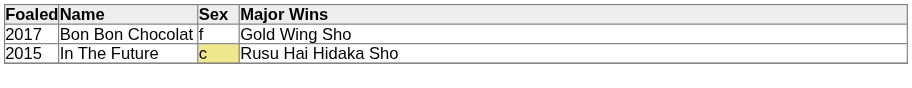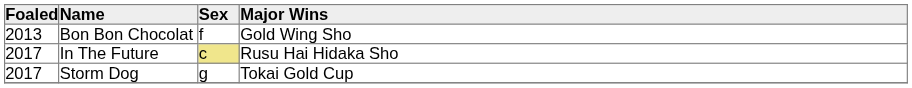Bon Bon Chocolat | Foaled: 2017 -> 2013
In The Future | Foaled: 2015 -> 2017
+ row: 2017 | Storm Dog | g | Tokai Gold Cup
